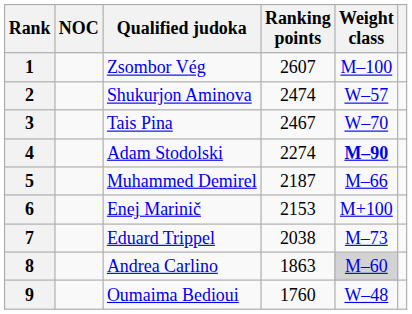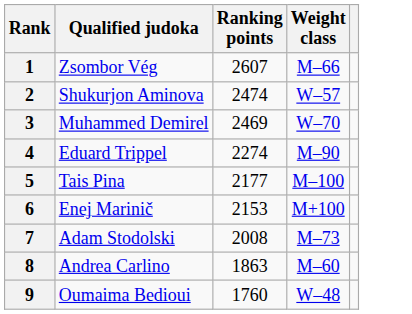- column: NOC
1 | Weight class: M–100 -> M–66
3 | Qualified judoka: Tais Pina -> Muhammed Demirel
3 | Ranking points: 2467 -> 2469
4 | Qualified judoka: Adam Stodolski -> Eduard Trippel
4 | Weight class: bold -> normal
5 | Qualified judoka: Muhammed Demirel -> Tais Pina
5 | Ranking points: 2187 -> 2177
5 | Weight class: M–66 -> M–100
7 | Qualified judoka: Eduard Trippel -> Adam Stodolski
7 | Ranking points: 2038 -> 2008
8 | Weight class: lightgrey background -> no background
